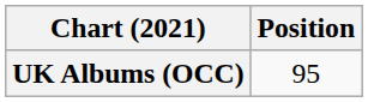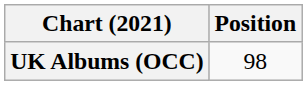UK Albums (OCC) | Position: 95 -> 98
